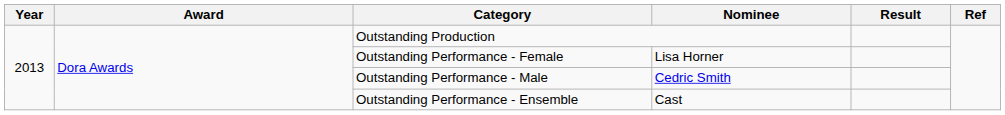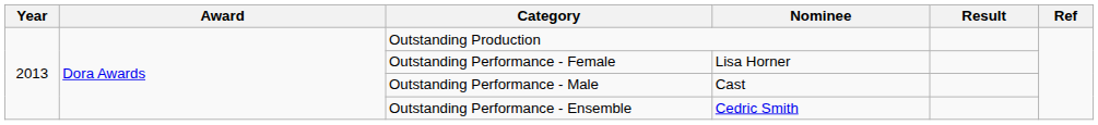Outstanding Performance - Male | Nominee: Cedric Smith -> Cast
Outstanding Performance - Ensemble | Nominee: Cast -> Cedric Smith
